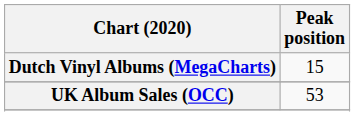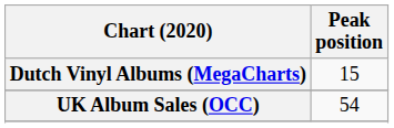UK Album Sales (OCC) | Peak position: 53 -> 54
